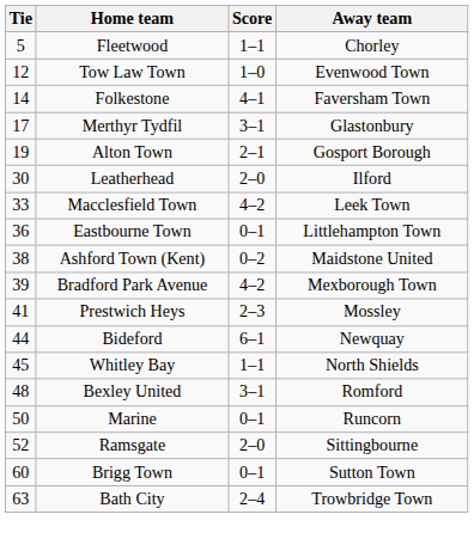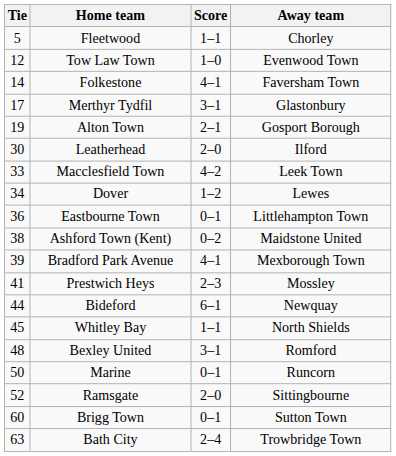+ row: 34 | Dover | 1–2 | Lewes
Bradford Park Avenue | Score: 4–2 -> 4–1
